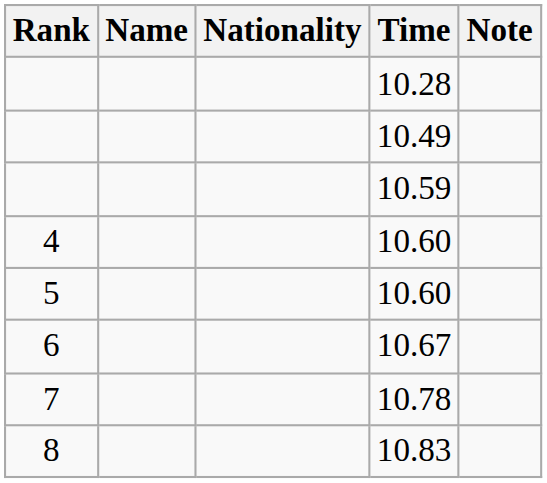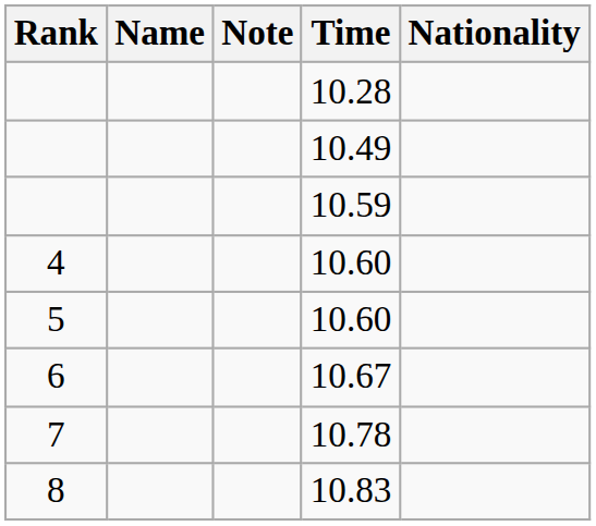columns swapped: Nationality <-> Note
